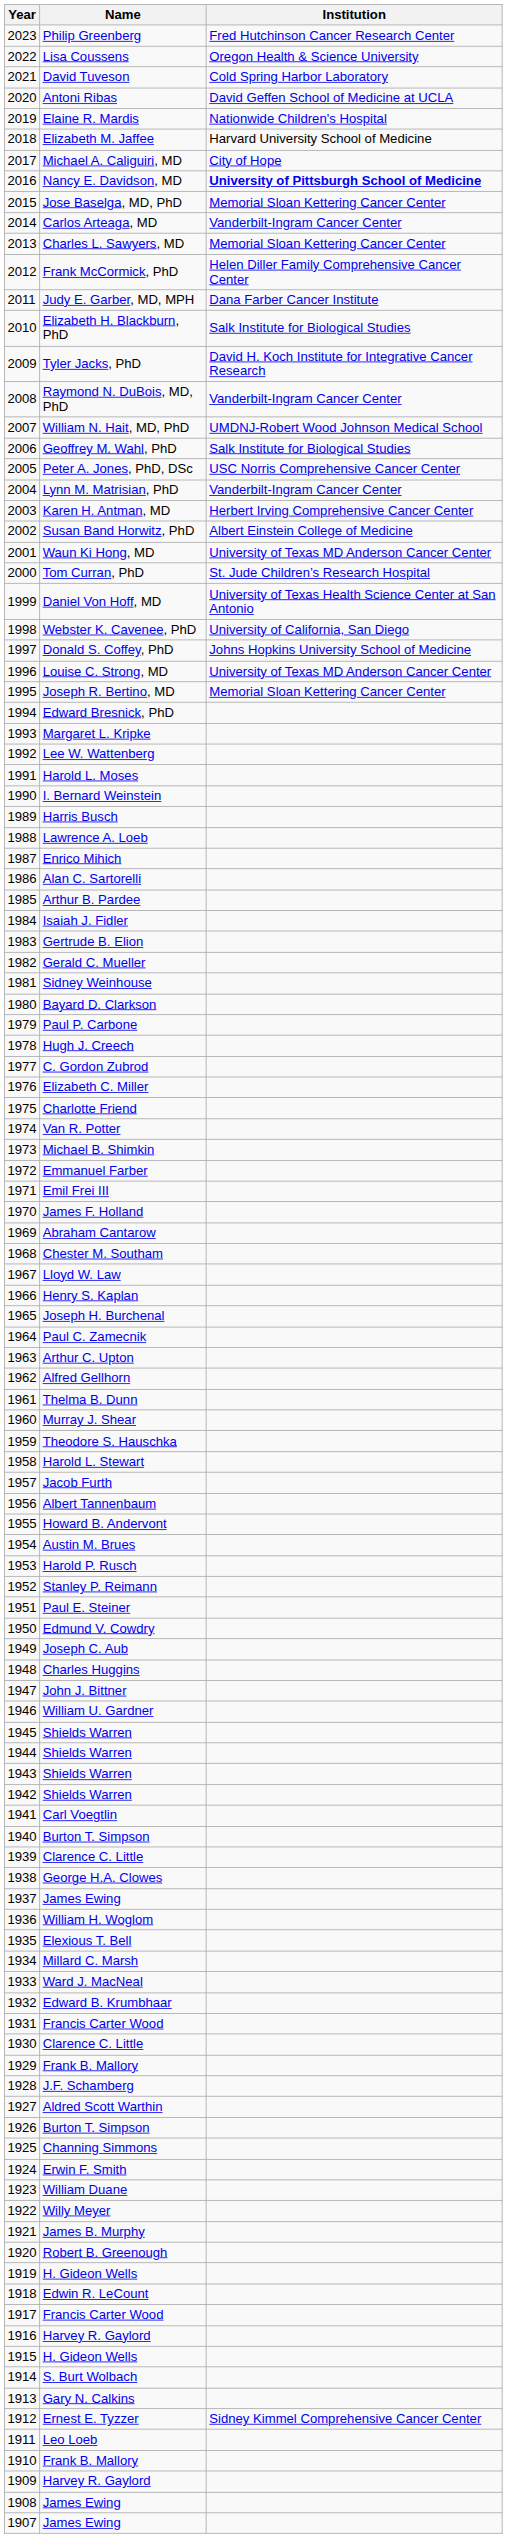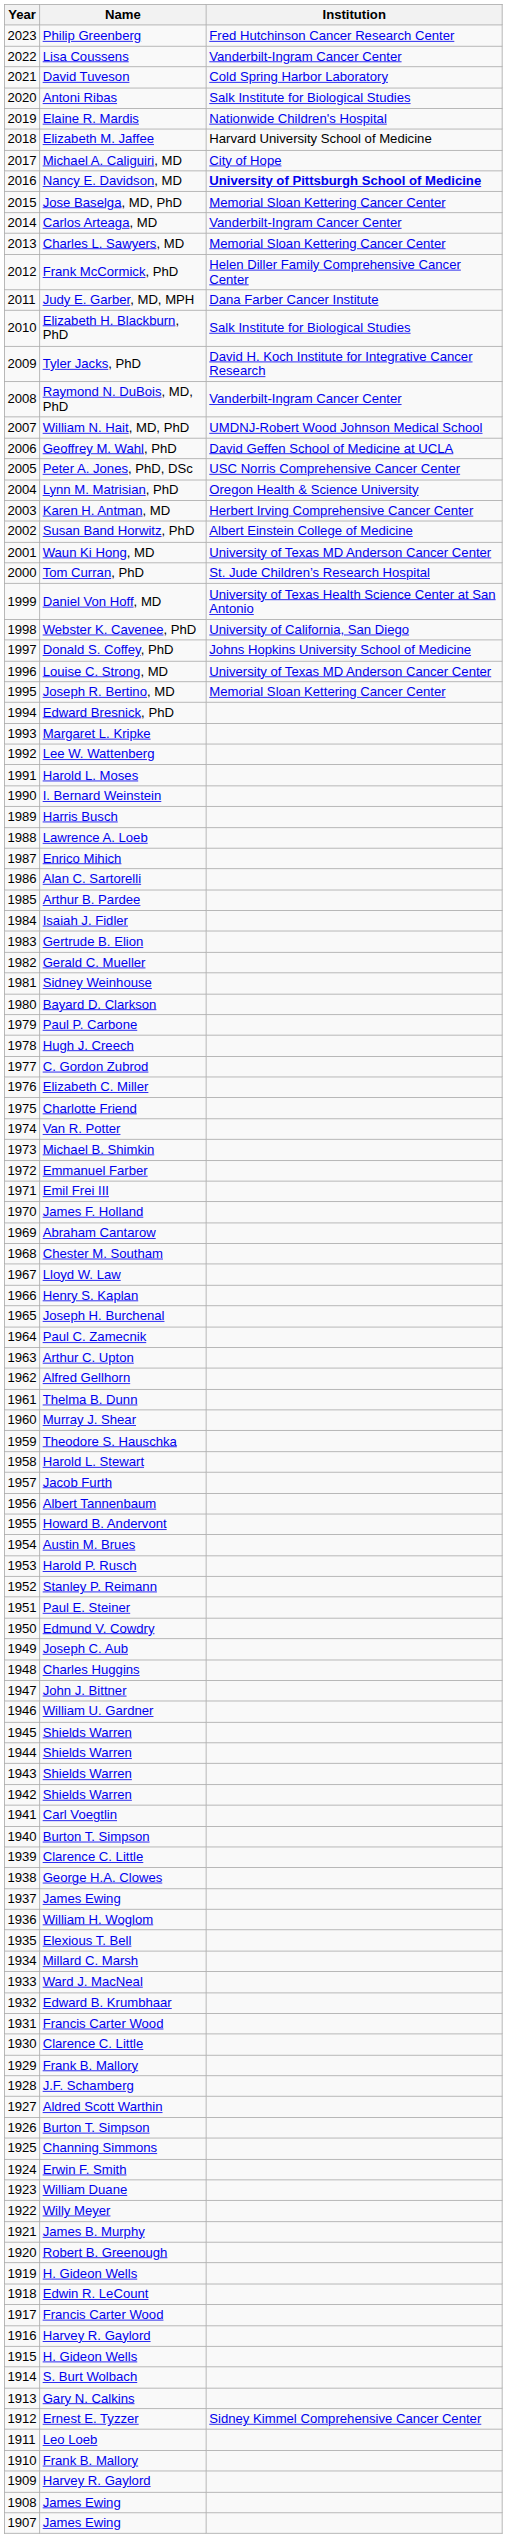Lisa Coussens | Institution: Oregon Health & Science University -> Vanderbilt-Ingram Cancer Center
Antoni Ribas | Institution: David Geffen School of Medicine at UCLA -> Salk Institute for Biological Studies
Geoffrey M. Wahl, PhD | Institution: Salk Institute for Biological Studies -> David Geffen School of Medicine at UCLA
Lynn M. Matrisian, PhD | Institution: Vanderbilt-Ingram Cancer Center -> Oregon Health & Science University
